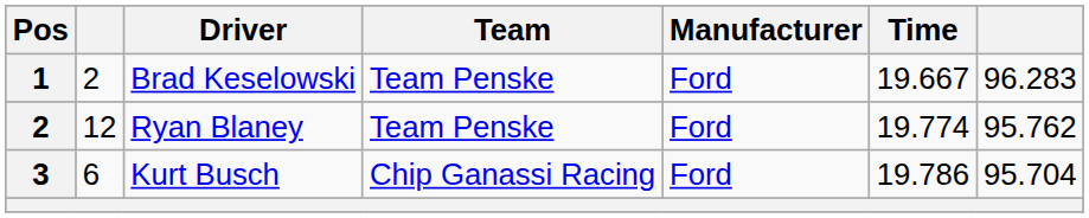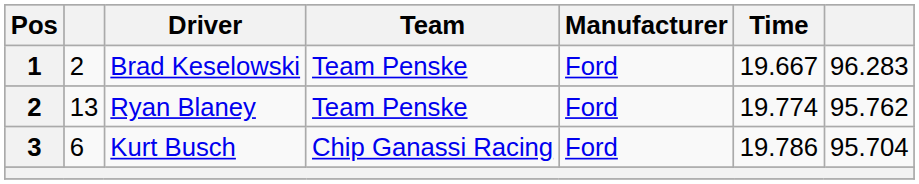Ryan Blaney | column 2: 12 -> 13
